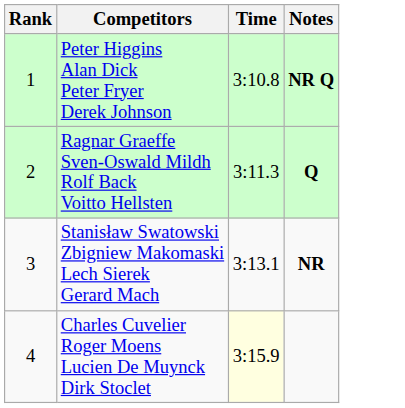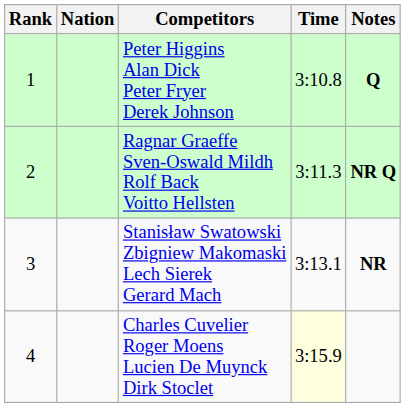+ column: Nation
Peter Higgins Alan Dick Peter Fryer Derek Johnson | Notes: NR Q -> Q
Ragnar Graeffe Sven-Oswald Mildh Rolf Back Voitto Hellsten | Notes: Q -> NR Q
